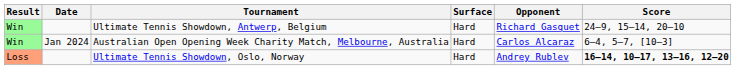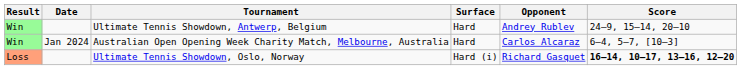Ultimate Tennis Showdown, Antwerp, Belgium | Opponent: Richard Gasquet -> Andrey Rublev
Ultimate Tennis Showdown, Oslo, Norway | Surface: Hard -> Hard (i)
Ultimate Tennis Showdown, Oslo, Norway | Opponent: Andrey Rublev -> Richard Gasquet
